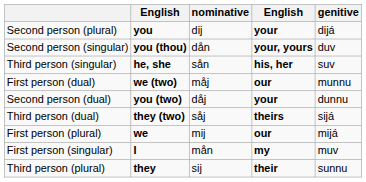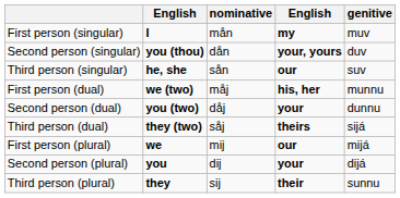rows swapped: First person (singular) <-> Second person (plural)
Third person (singular) | column 4: his, her -> our
First person (dual) | column 4: our -> his, her
